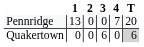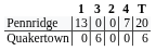columns swapped: 2 <-> 3
Quakertown | T: lightgrey background -> no background
